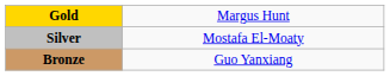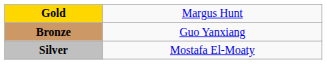rows swapped: Silver <-> Bronze
